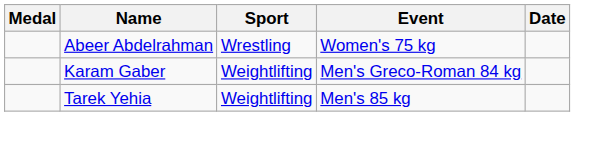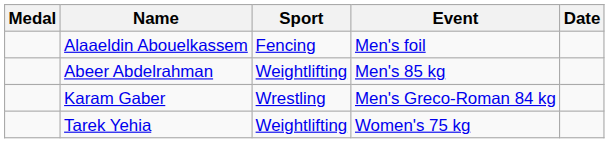+ row: Alaaeldin Abouelkassem | Fencing | Men's foil
Abeer Abdelrahman | Sport: Wrestling -> Weightlifting
Abeer Abdelrahman | Event: Women's 75 kg -> Men's 85 kg
Karam Gaber | Sport: Weightlifting -> Wrestling
Tarek Yehia | Event: Men's 85 kg -> Women's 75 kg
